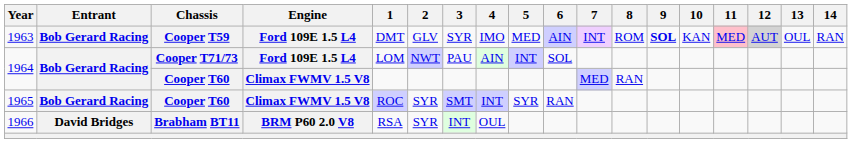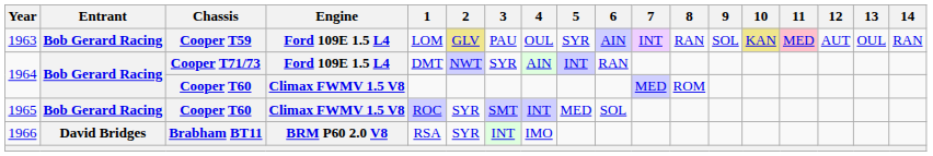1963 | 1: DMT -> LOM
1963 | 2: no background -> khaki background
1963 | 3: SYR -> PAU
1963 | 4: IMO -> OUL
1963 | 5: MED -> SYR
1963 | 8: ROM -> RAN
1963 | 9: bold -> normal
1963 | 10: no background -> khaki background
1963 | 12: lightgrey background -> no background
1964 / Cooper T71/73 | 1: LOM -> DMT
1964 / Cooper T71/73 | 3: PAU -> SYR
1964 / Cooper T71/73 | 6: SOL -> RAN
1964 / Cooper T60 | 8: RAN -> ROM
1965 | 5: SYR -> MED
1965 | 6: RAN -> SOL
1966 | 4: OUL -> IMO
